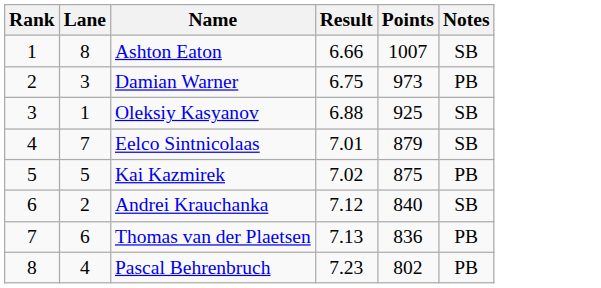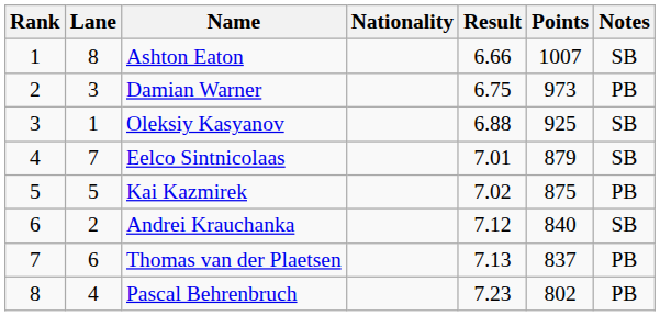+ column: Nationality
Thomas van der Plaetsen | Points: 836 -> 837
